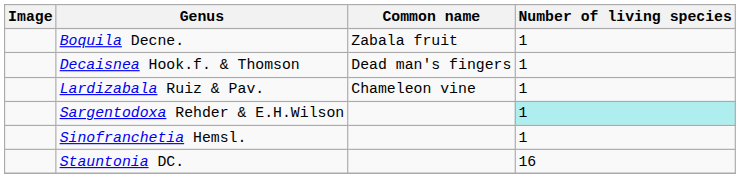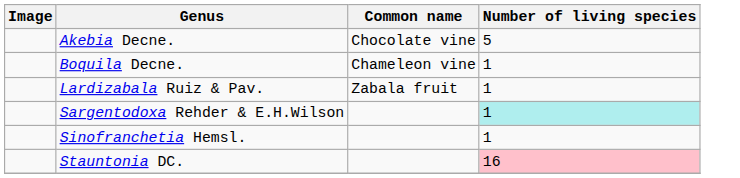+ row: Akebia Decne. | Chocolate vine | 5
Boquila Decne. | Common name: Zabala fruit -> Chameleon vine
- row: Decaisnea Hook.f. & Thomson | Dead man's fingers | 1
Lardizabala Ruiz & Pav. | Common name: Chameleon vine -> Zabala fruit
Stauntonia DC. | Number of living species: no background -> pink background
